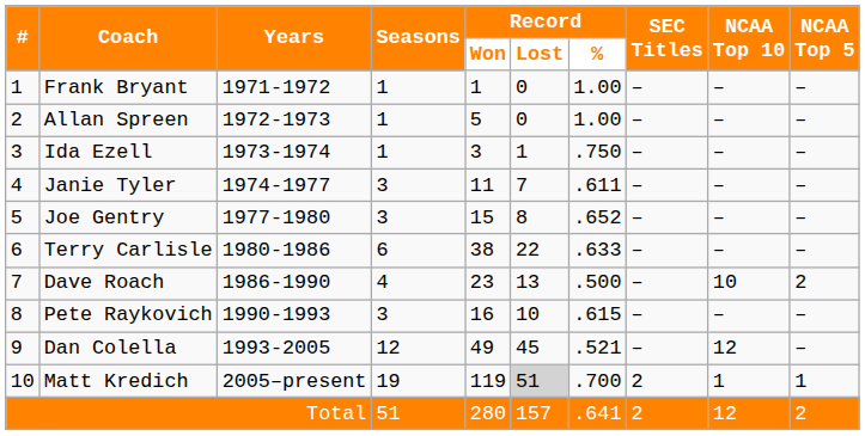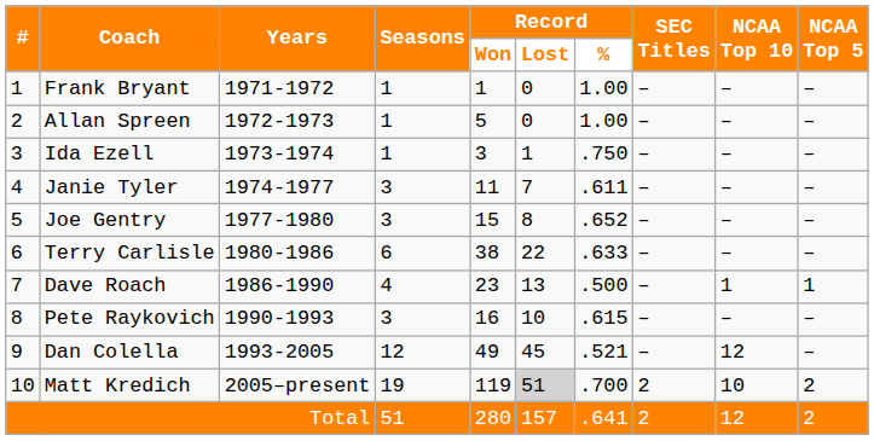Dave Roach | NCAA Top 10: 10 -> 1
Dave Roach | NCAA Top 5: 2 -> 1
Matt Kredich | NCAA Top 10: 1 -> 10
Matt Kredich | NCAA Top 5: 1 -> 2
